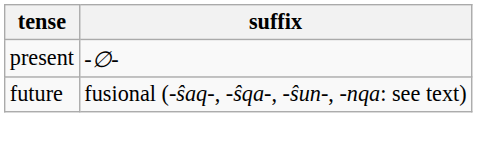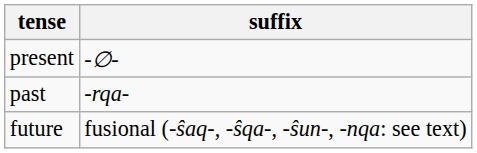+ row: past | -rqa-
